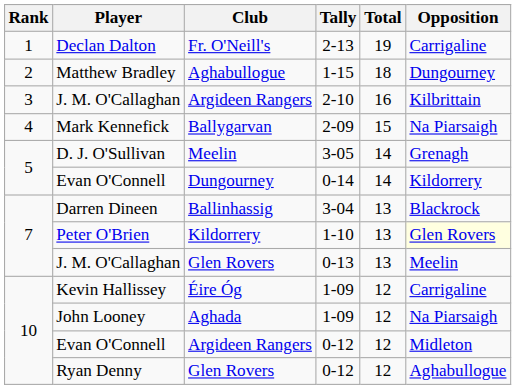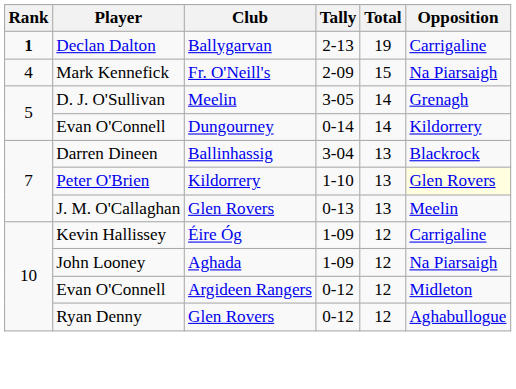Declan Dalton | Rank: normal -> bold
Declan Dalton | Club: Fr. O'Neill's -> Ballygarvan
- row: 2 | Matthew Bradley | Aghabullogue | 1-15 | 18 | Dungourney
- row: 3 | J. M. O'Callaghan | Argideen Rangers | 2-10 | 16 | Kilbrittain
Mark Kennefick | Club: Ballygarvan -> Fr. O'Neill's
